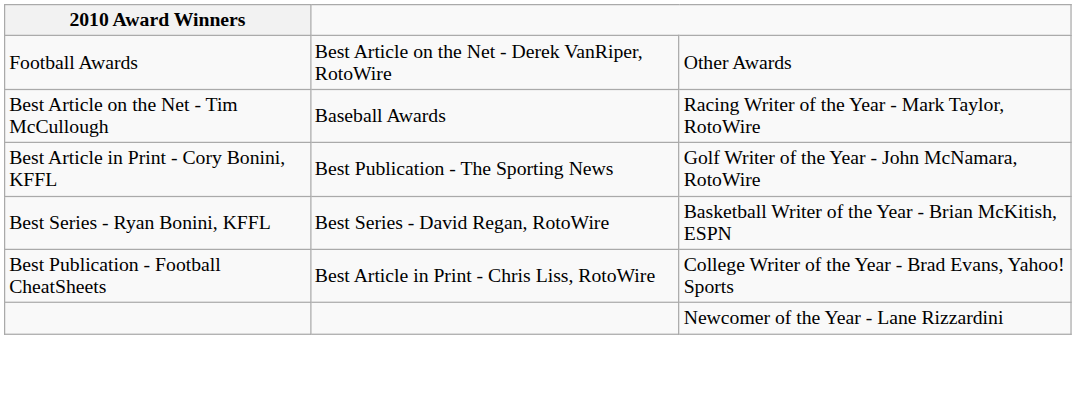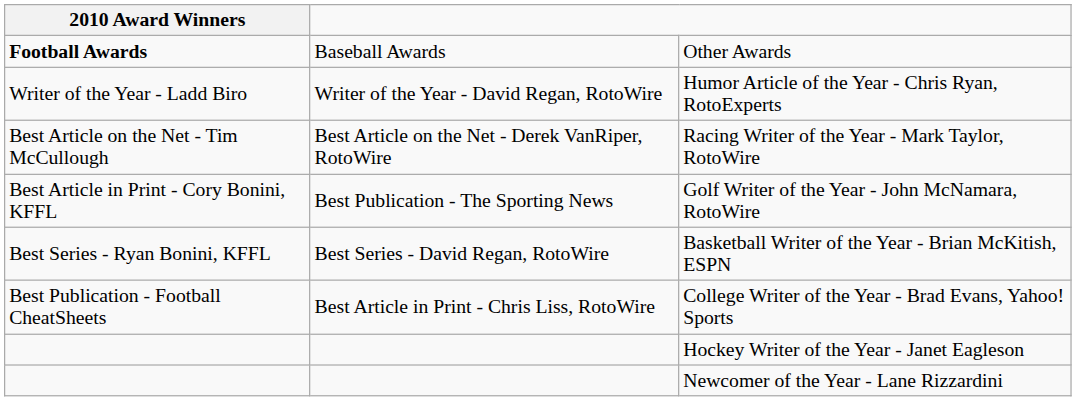Other Awards | 2010 Award Winners: normal -> bold
Other Awards | column 2: Best Article on the Net - Derek VanRiper, RotoWire -> Baseball Awards
+ row: Writer of the Year - Ladd Biro | Writer of the Year - David Regan, RotoWire | Humor Article of the Year - Chris Ryan, RotoExperts
Racing Writer of the Year - Mark Taylor, RotoWire | column 2: Baseball Awards -> Best Article on the Net - Derek VanRiper, RotoWire
+ row: Hockey Writer of the Year - Janet Eagleson
